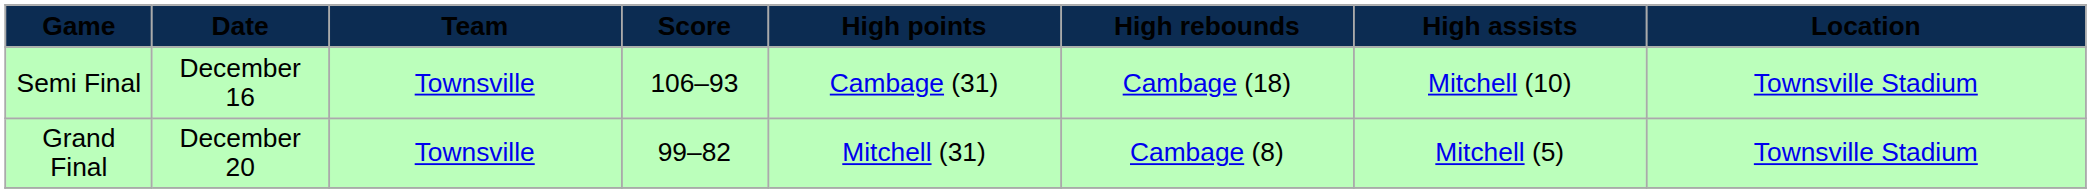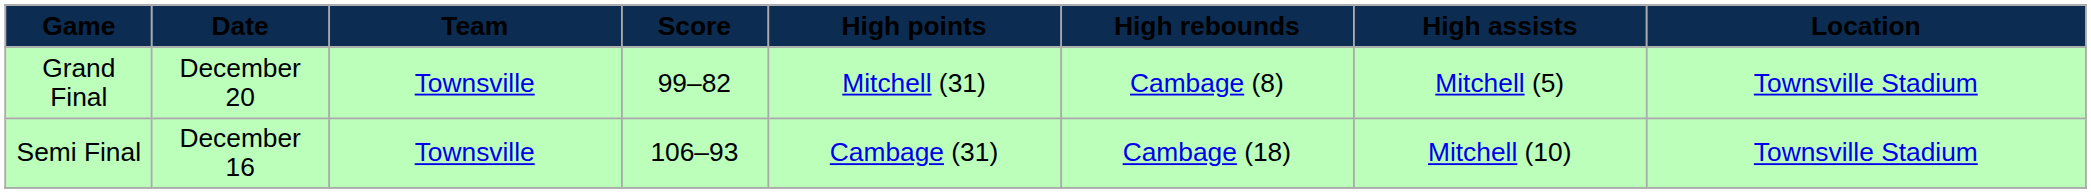rows swapped: Semi Final <-> Grand Final
